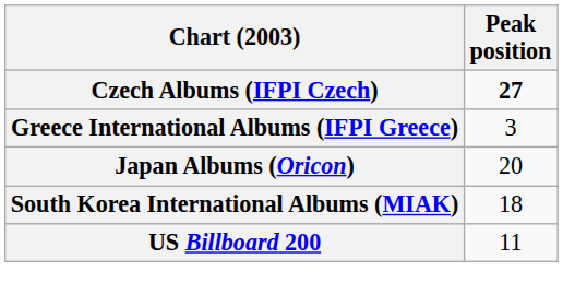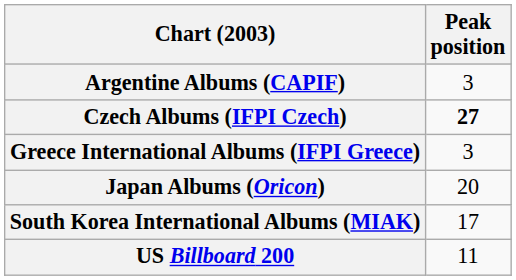+ row: Argentine Albums (CAPIF) | 3
South Korea International Albums (MIAK) | Peak position: 18 -> 17
